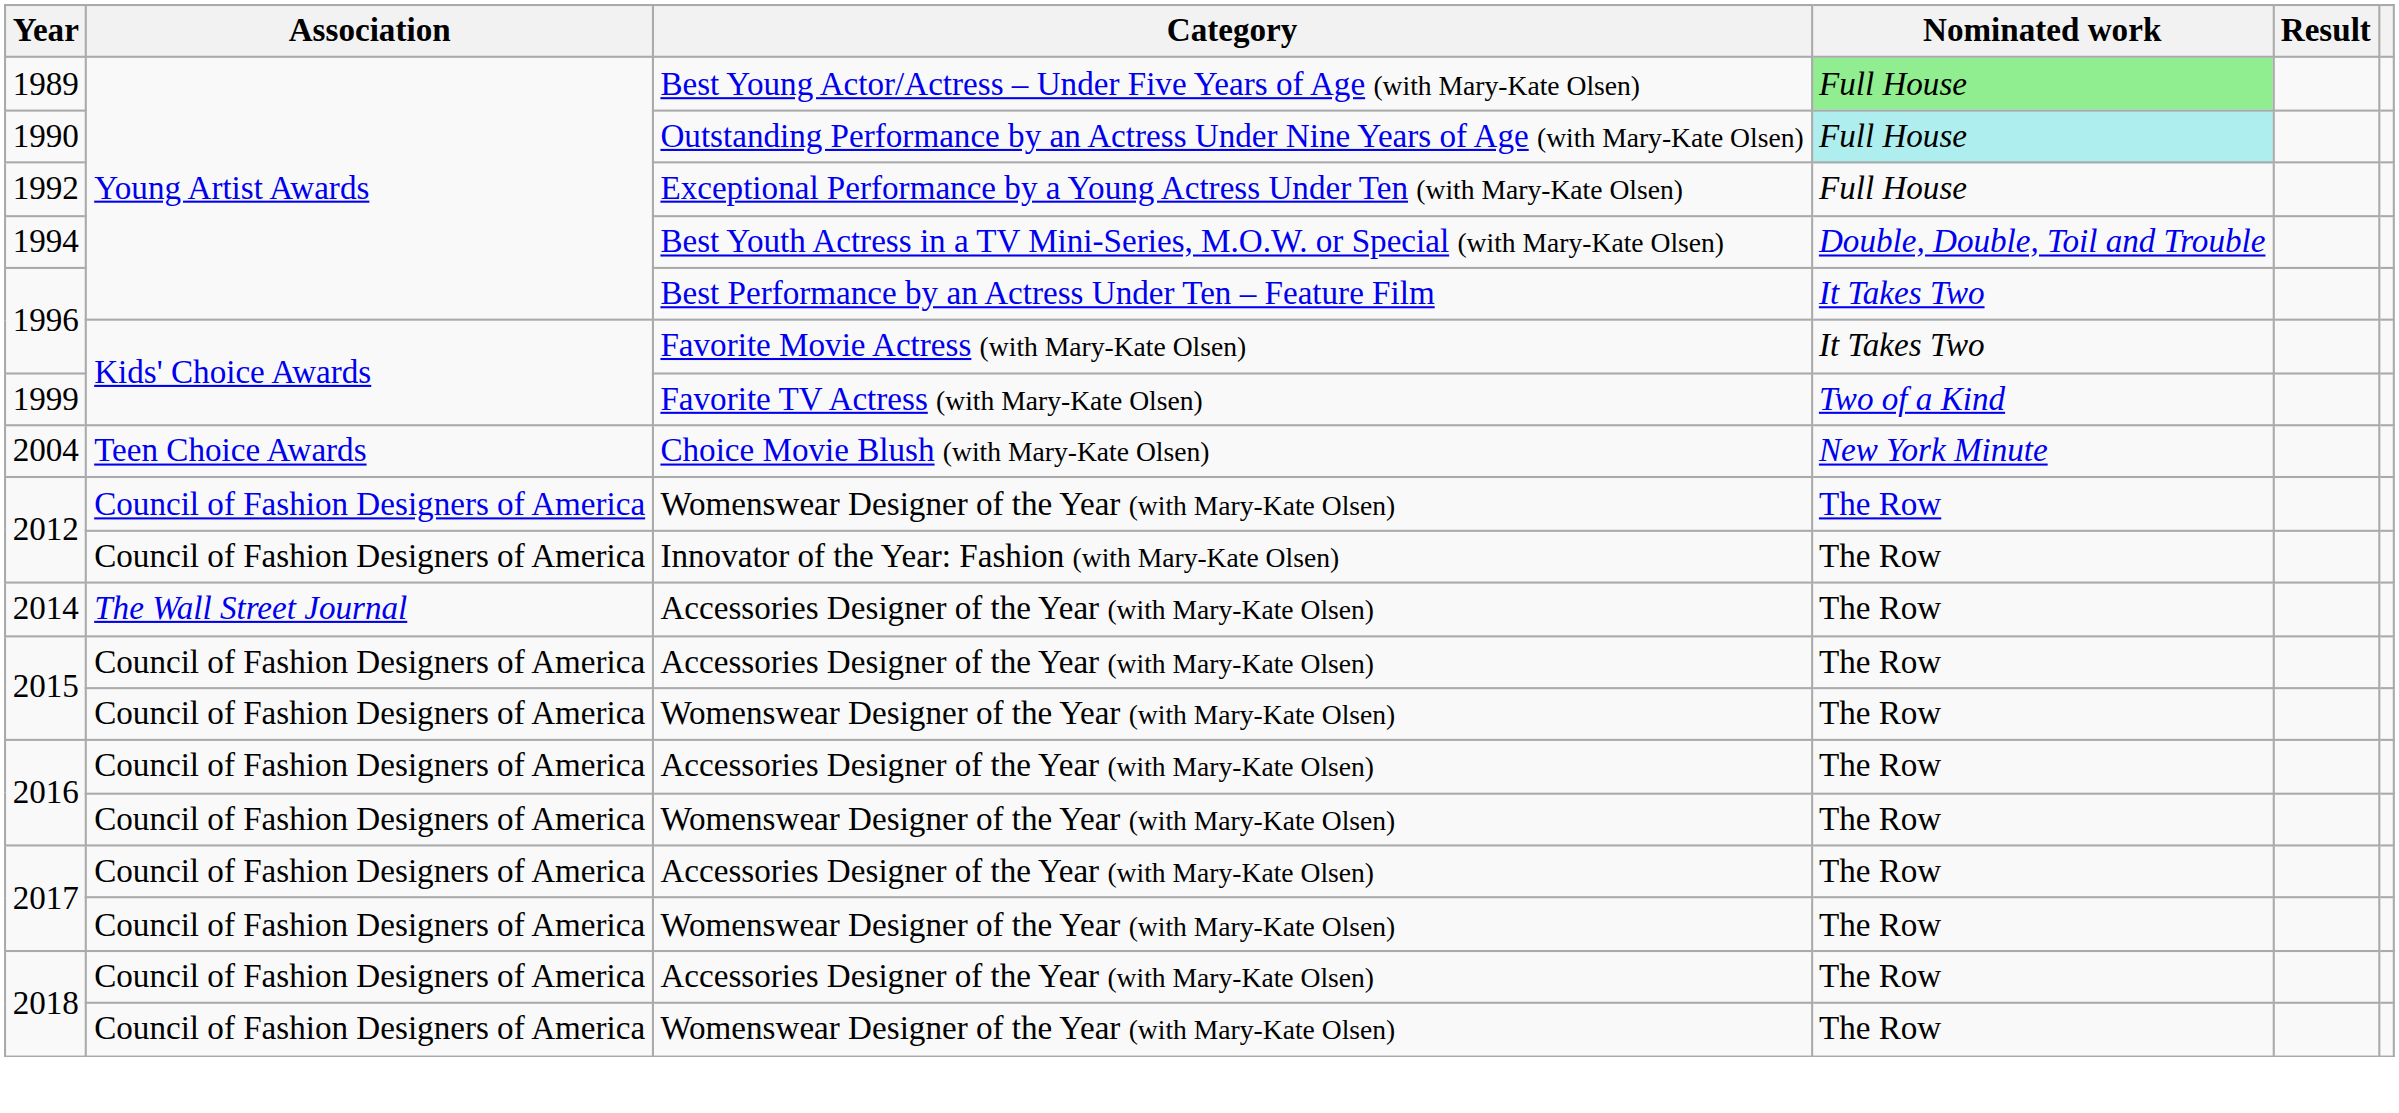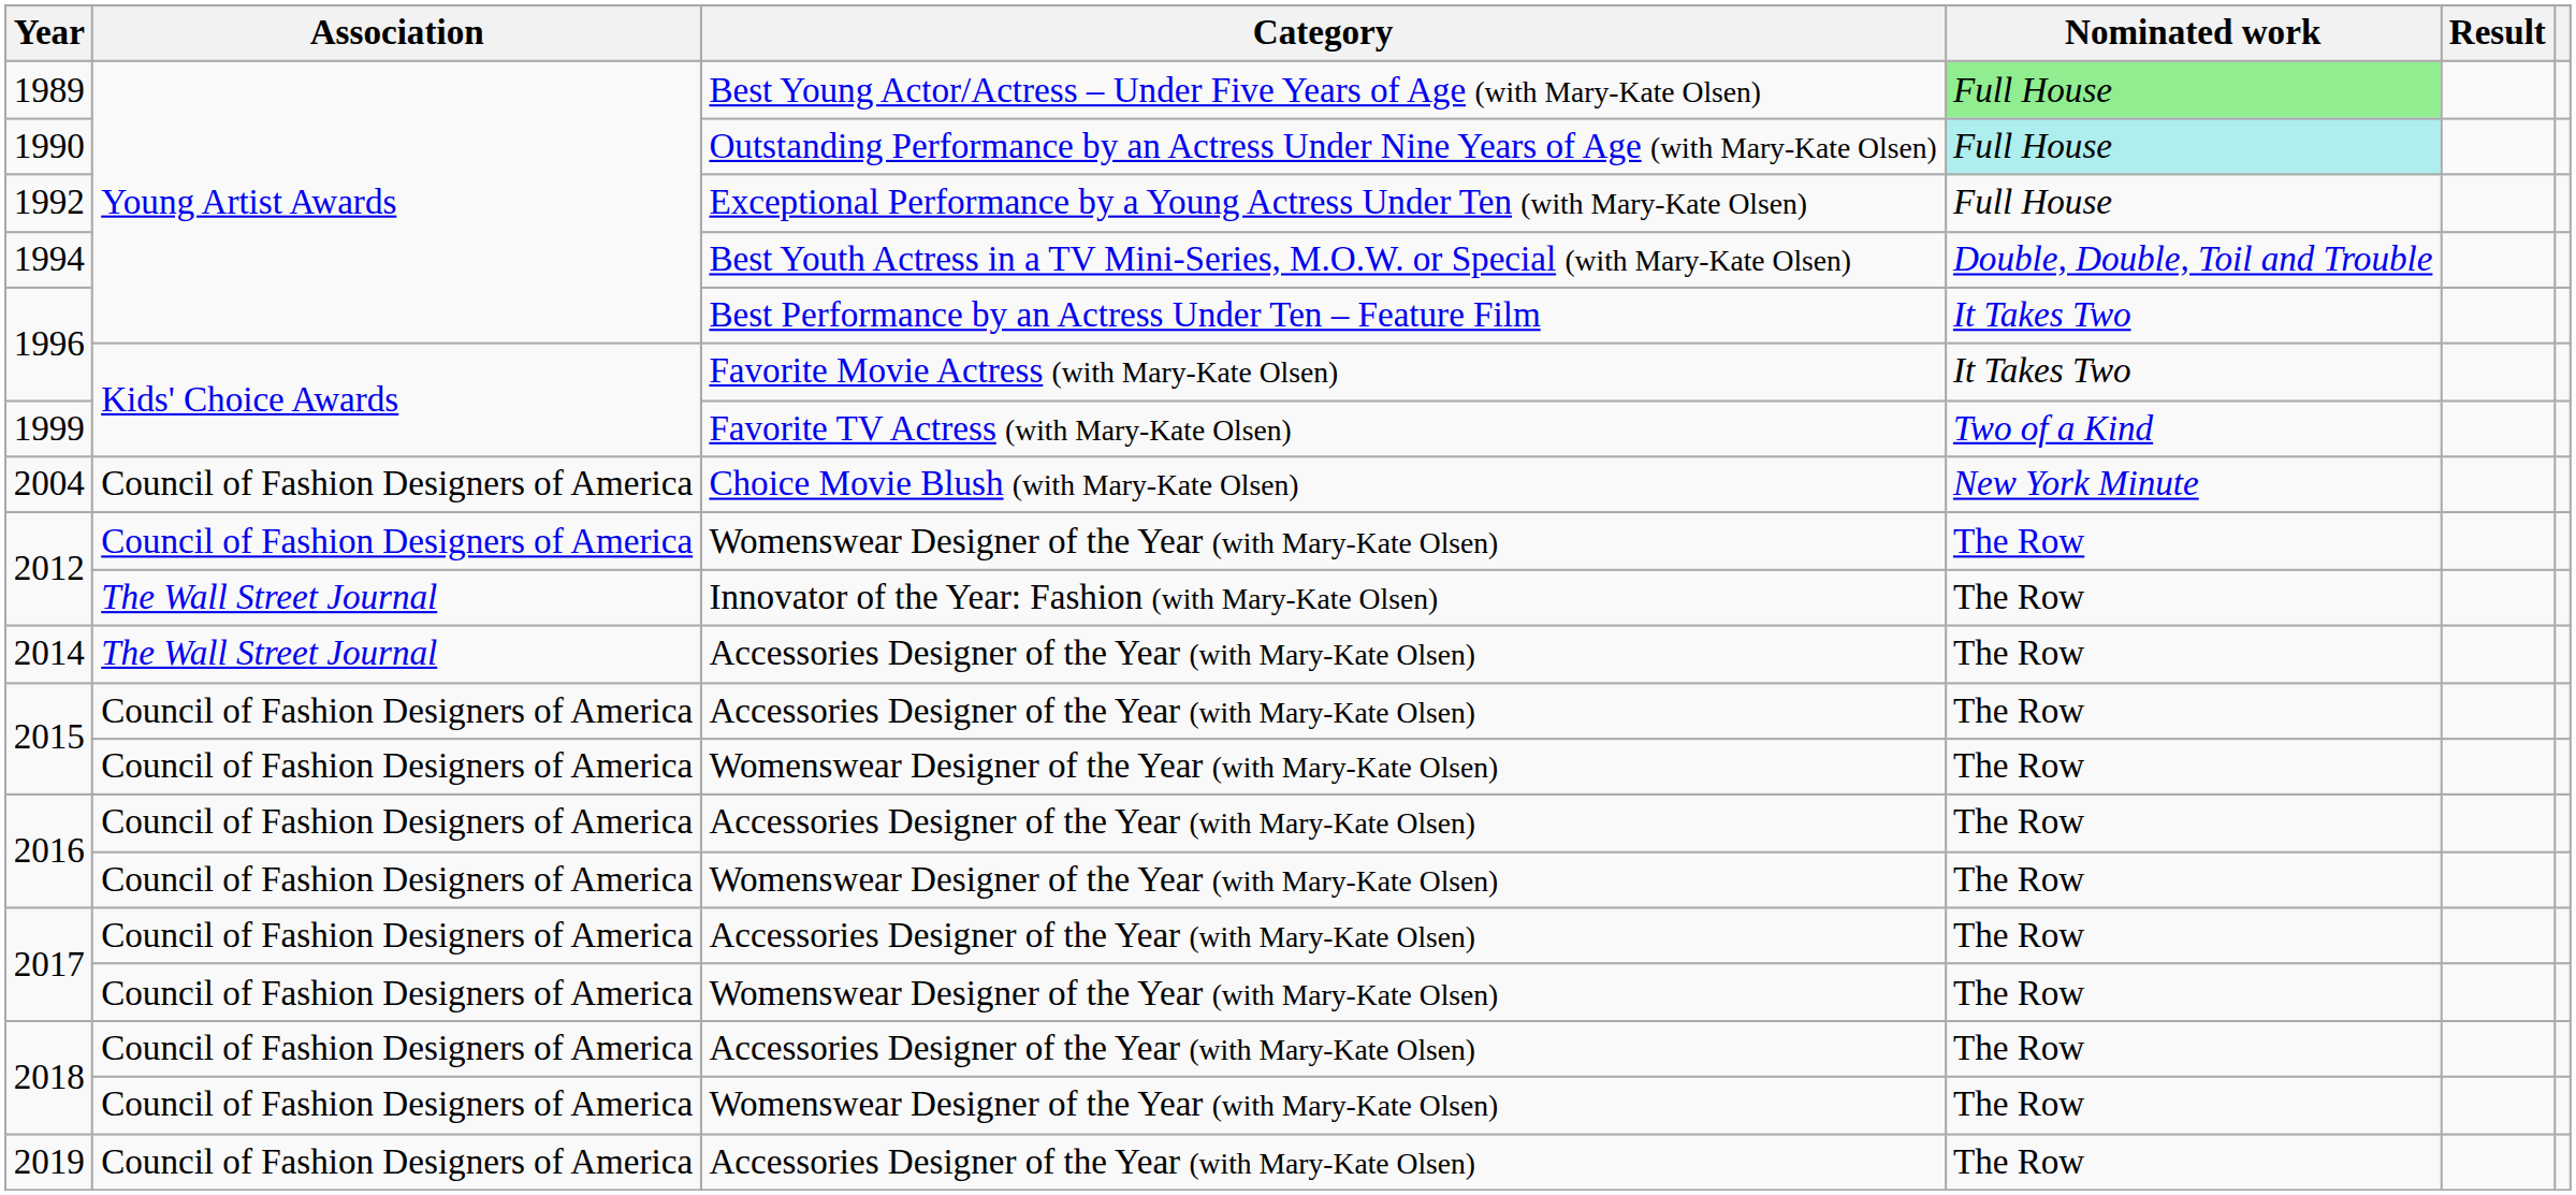2004 | Association: Teen Choice Awards -> Council of Fashion Designers of America
2012 / Innovator of the Year: Fashion (with Mary-Kate Olsen) | Association: Council of Fashion Designers of America -> The Wall Street Journal
+ row: 2019 | Council of Fashion Designers of America | Accessories Designer of the Year (with Mary-Kate Olsen) | The Row
